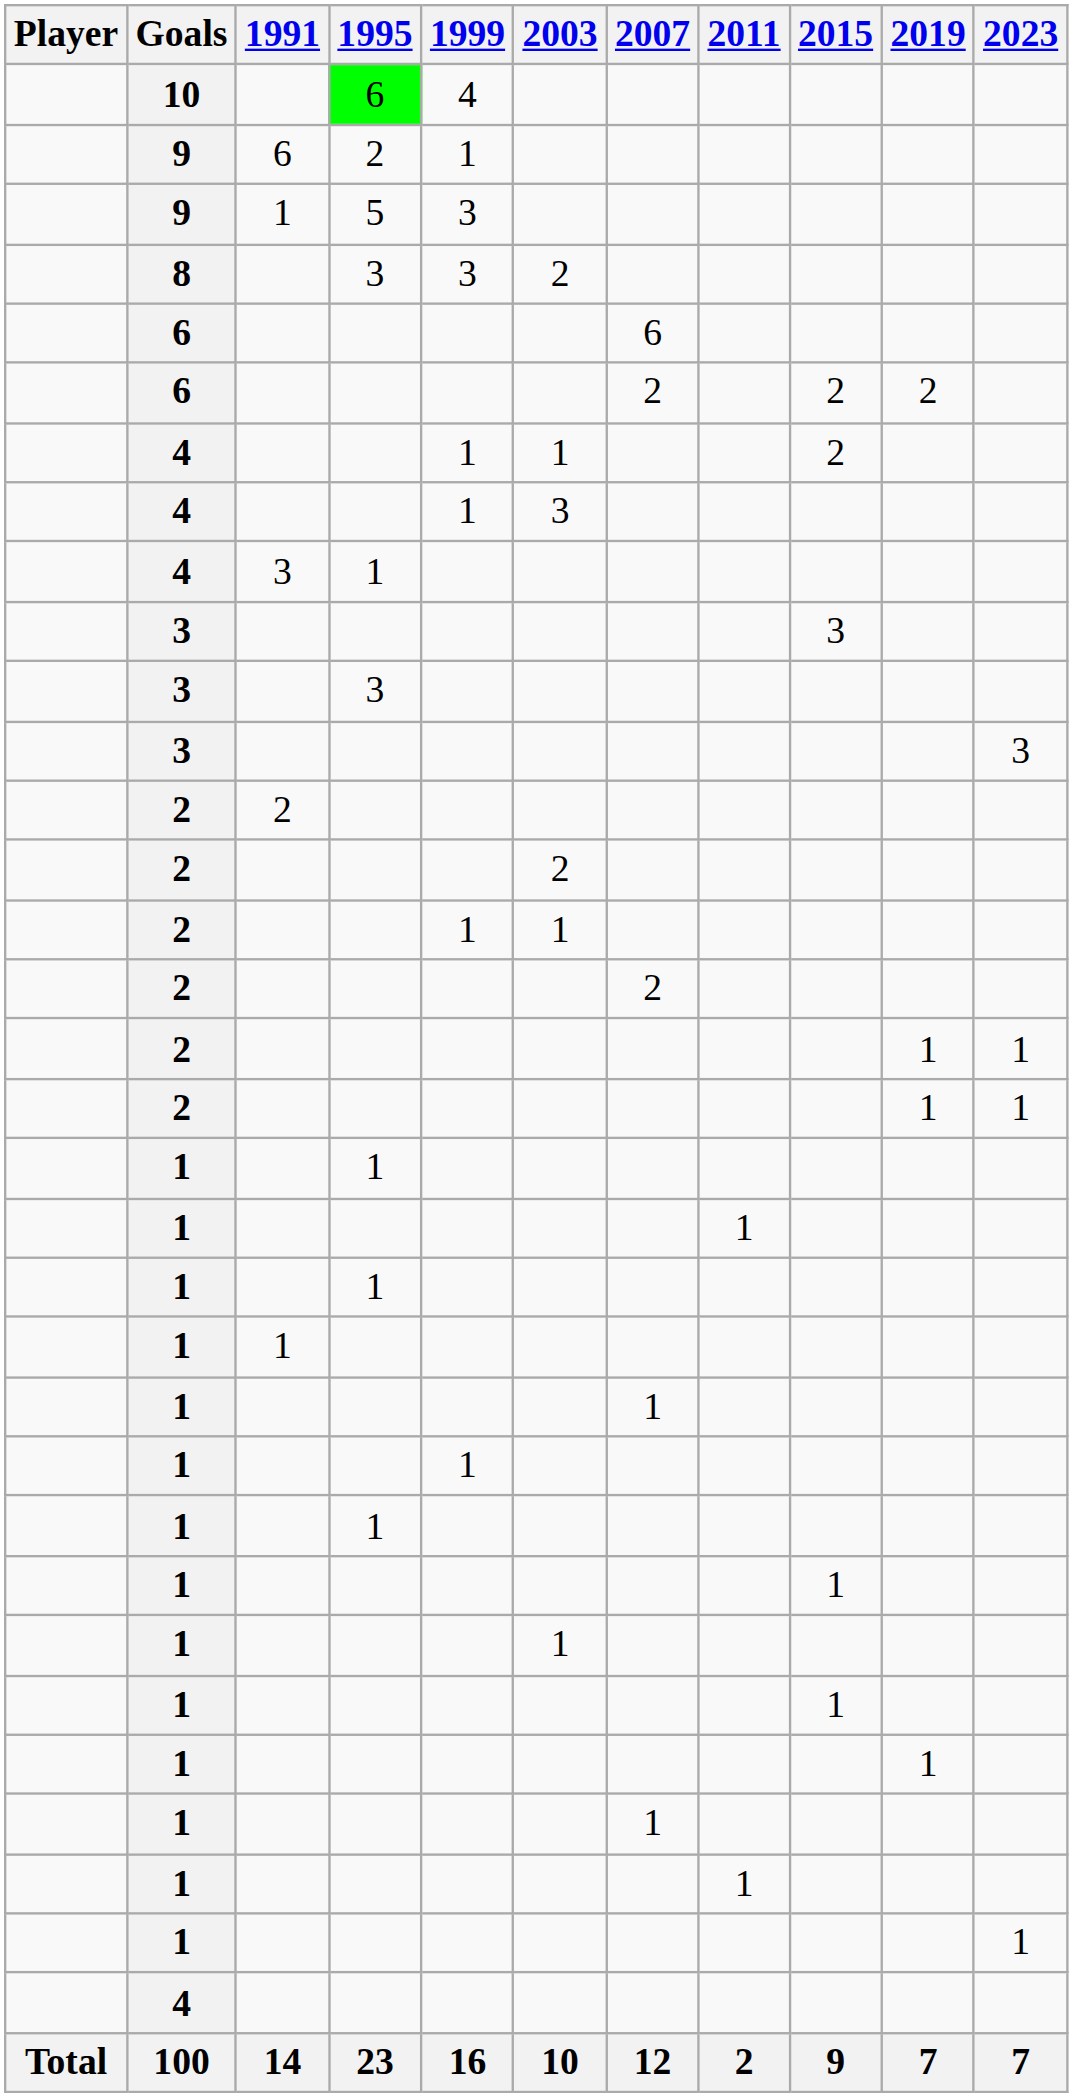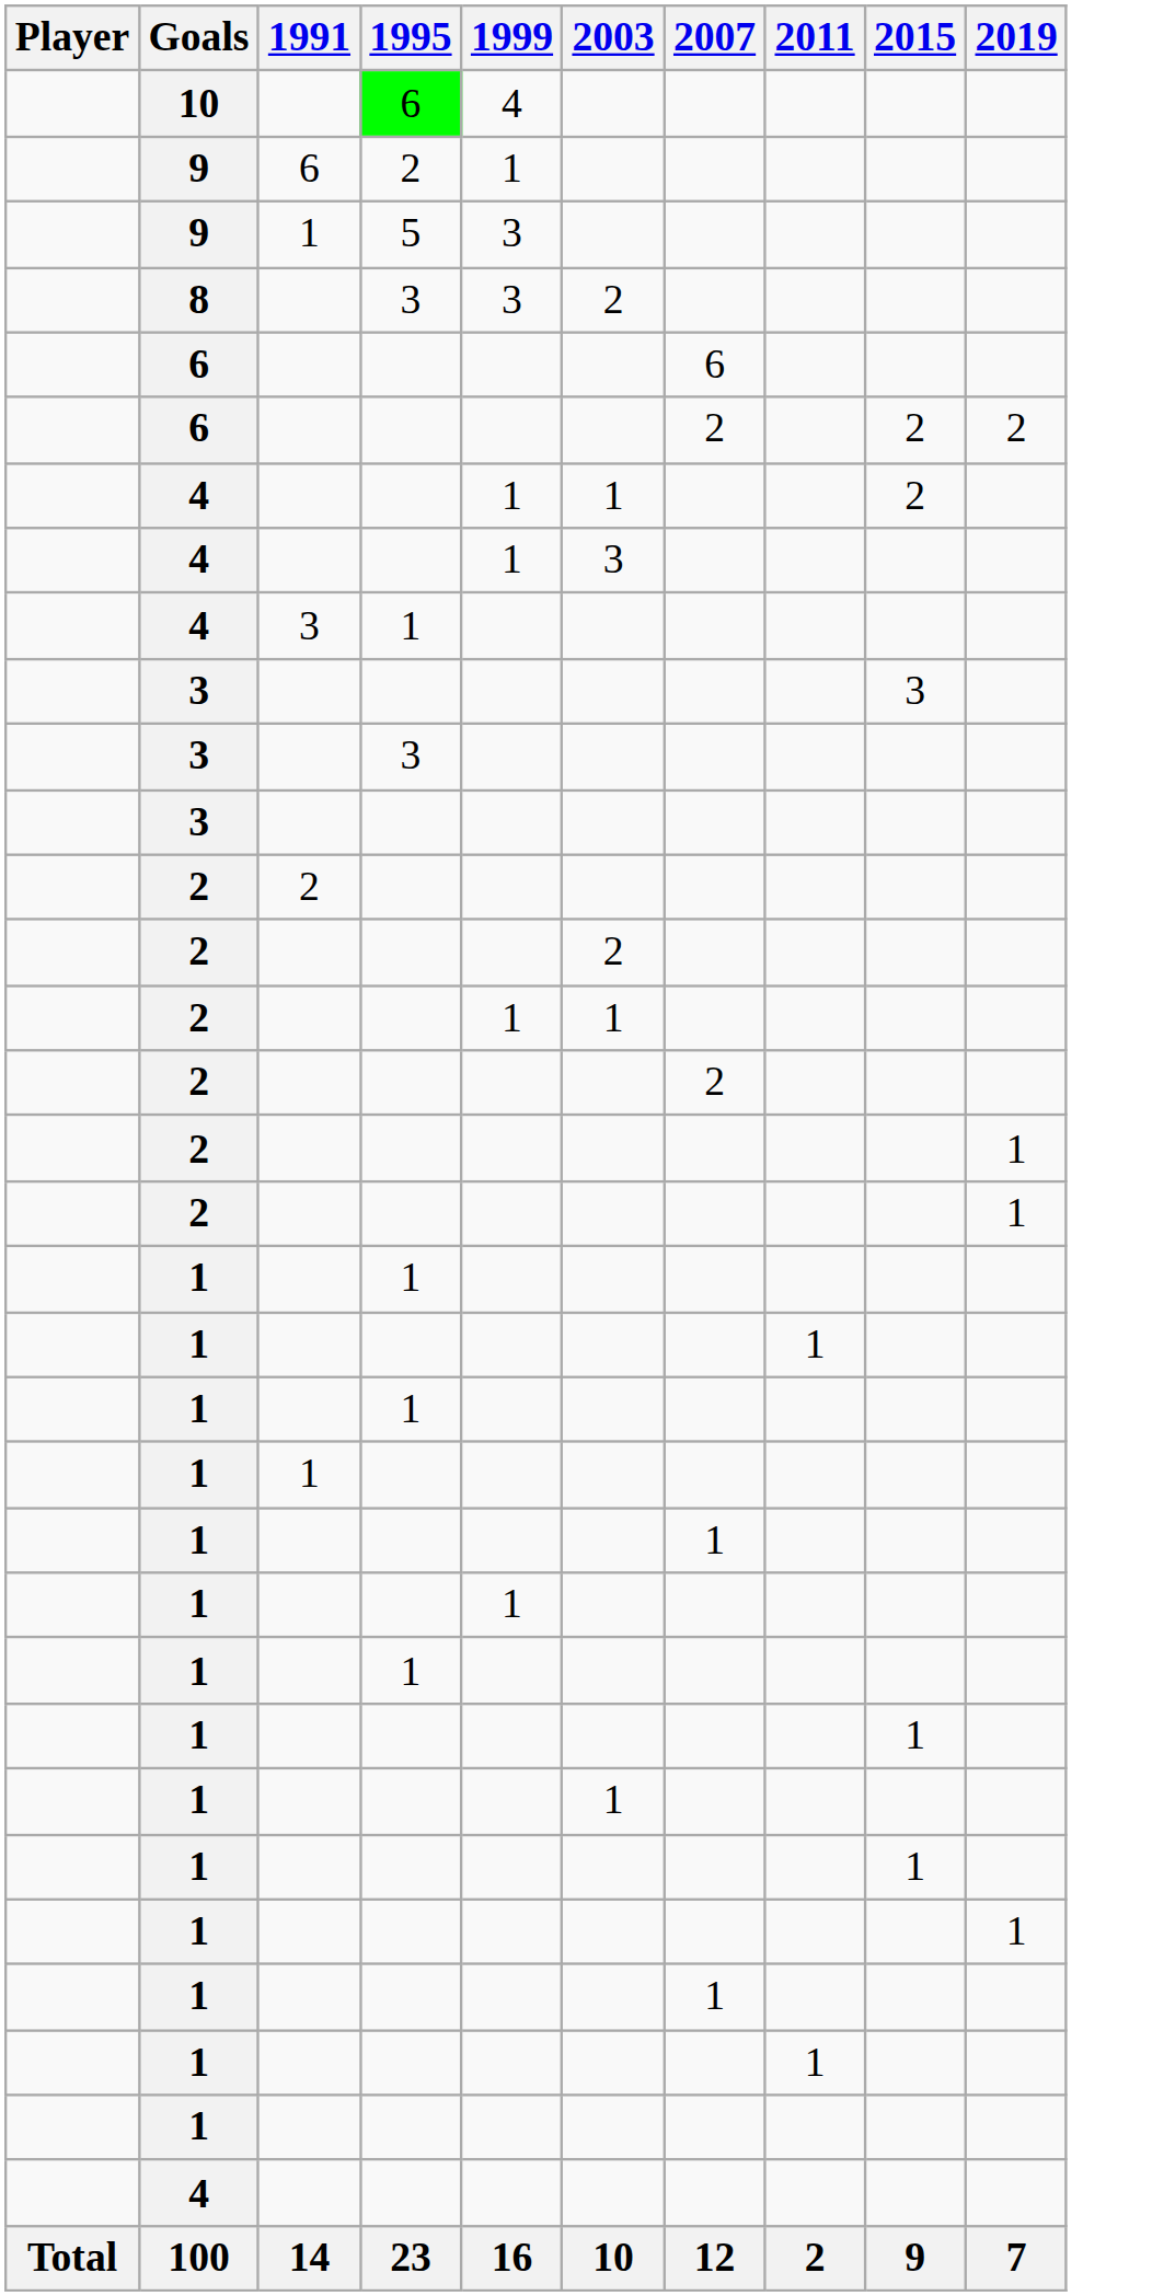- column: 2023 | 3 | 1 | 1 | 1 | 7
